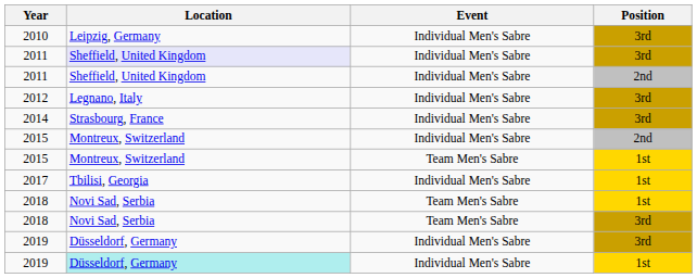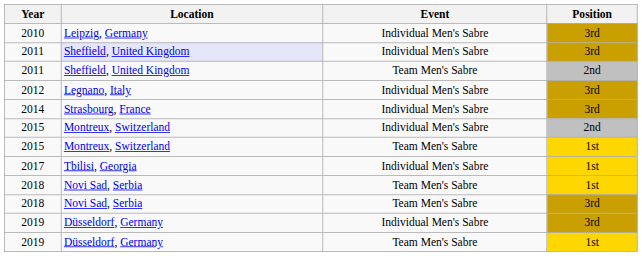2011 / 2nd | Event: Individual Men's Sabre -> Team Men's Sabre
2019 / 1st | Location: paleturquoise background -> no background
2019 / 1st | Event: Individual Men's Sabre -> Team Men's Sabre
